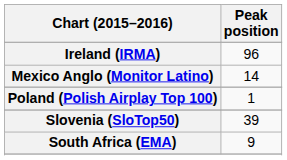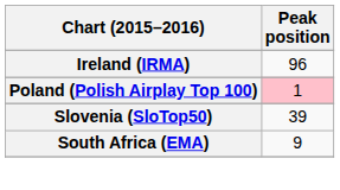- row: Mexico Anglo (Monitor Latino) | 14
Poland (Polish Airplay Top 100) | Peak position: no background -> pink background
